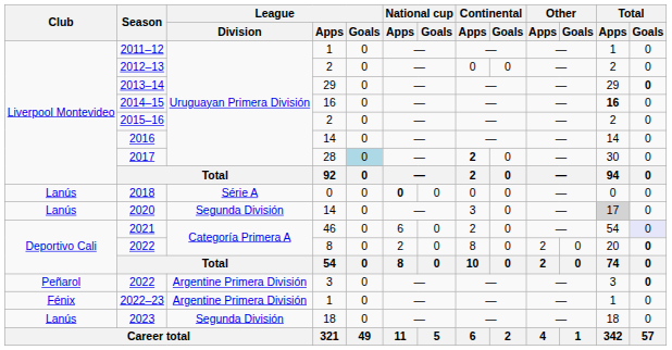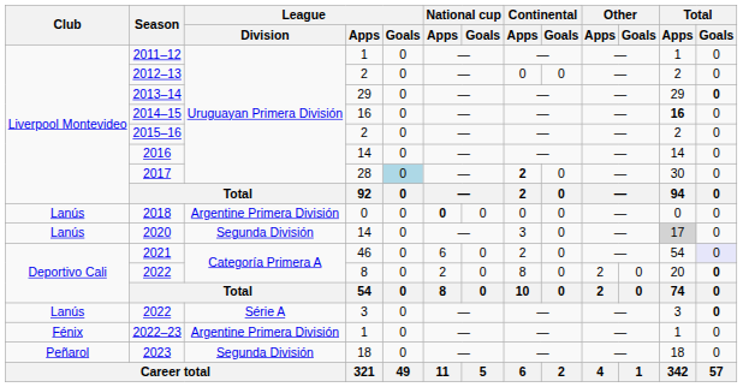2018 | League / Division: Série A -> Argentine Primera División
2022 / 3 | Club: Peñarol -> Lanús
2022 / 3 | League / Division: Argentine Primera División -> Série A
2023 | Club: Lanús -> Peñarol
